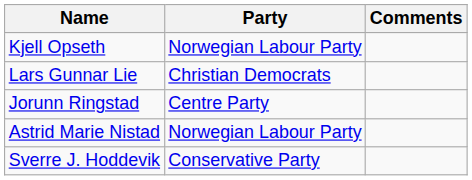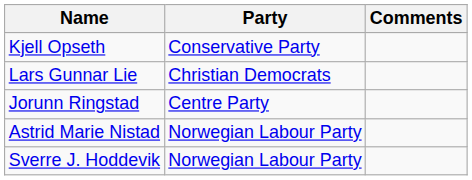Kjell Opseth | Party: Norwegian Labour Party -> Conservative Party
Sverre J. Hoddevik | Party: Conservative Party -> Norwegian Labour Party
